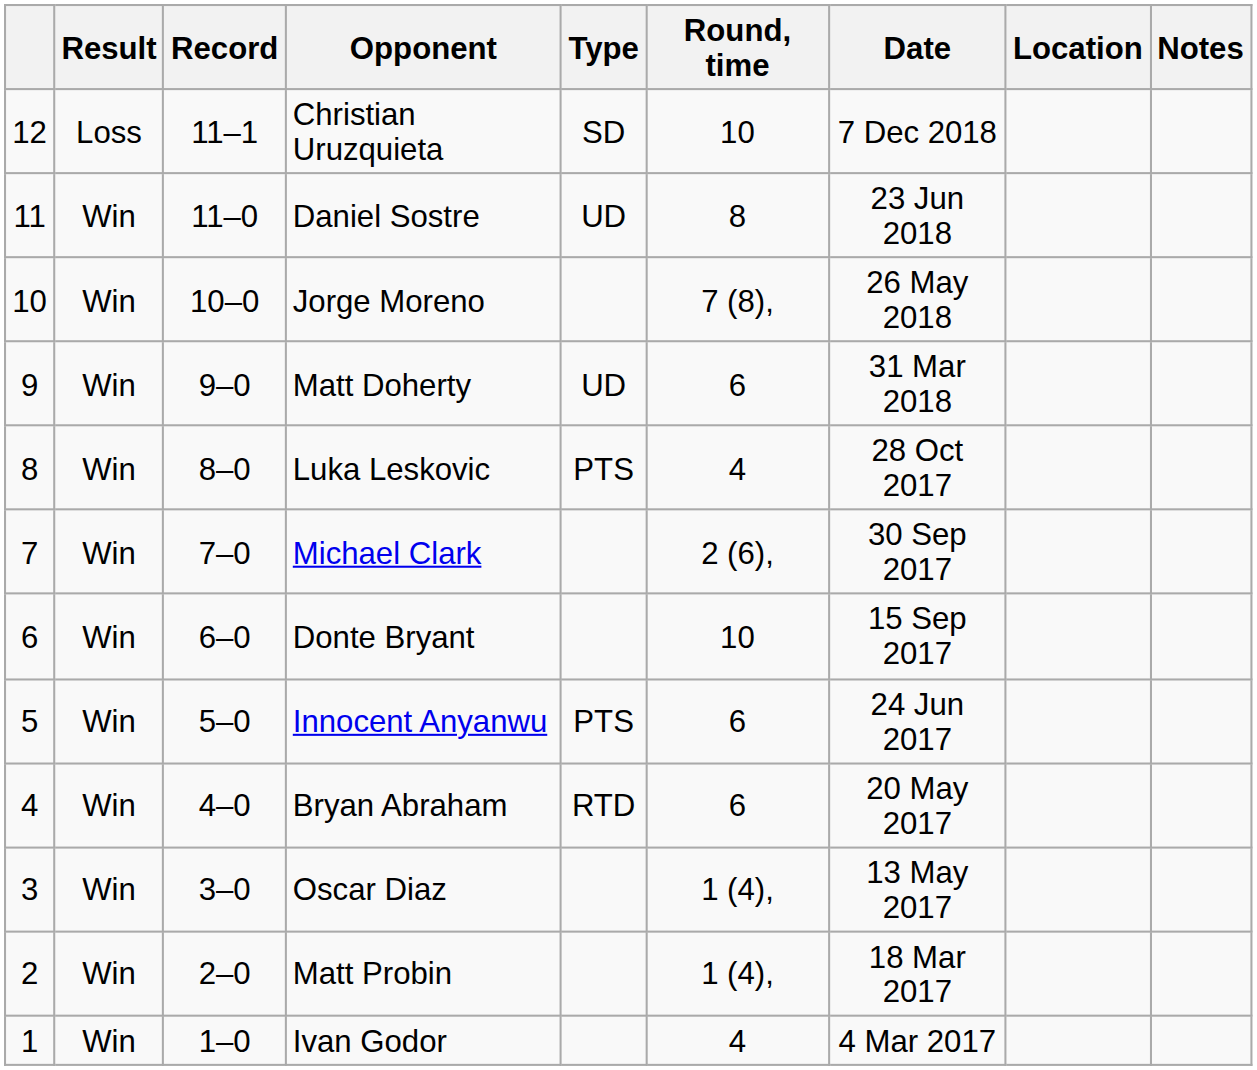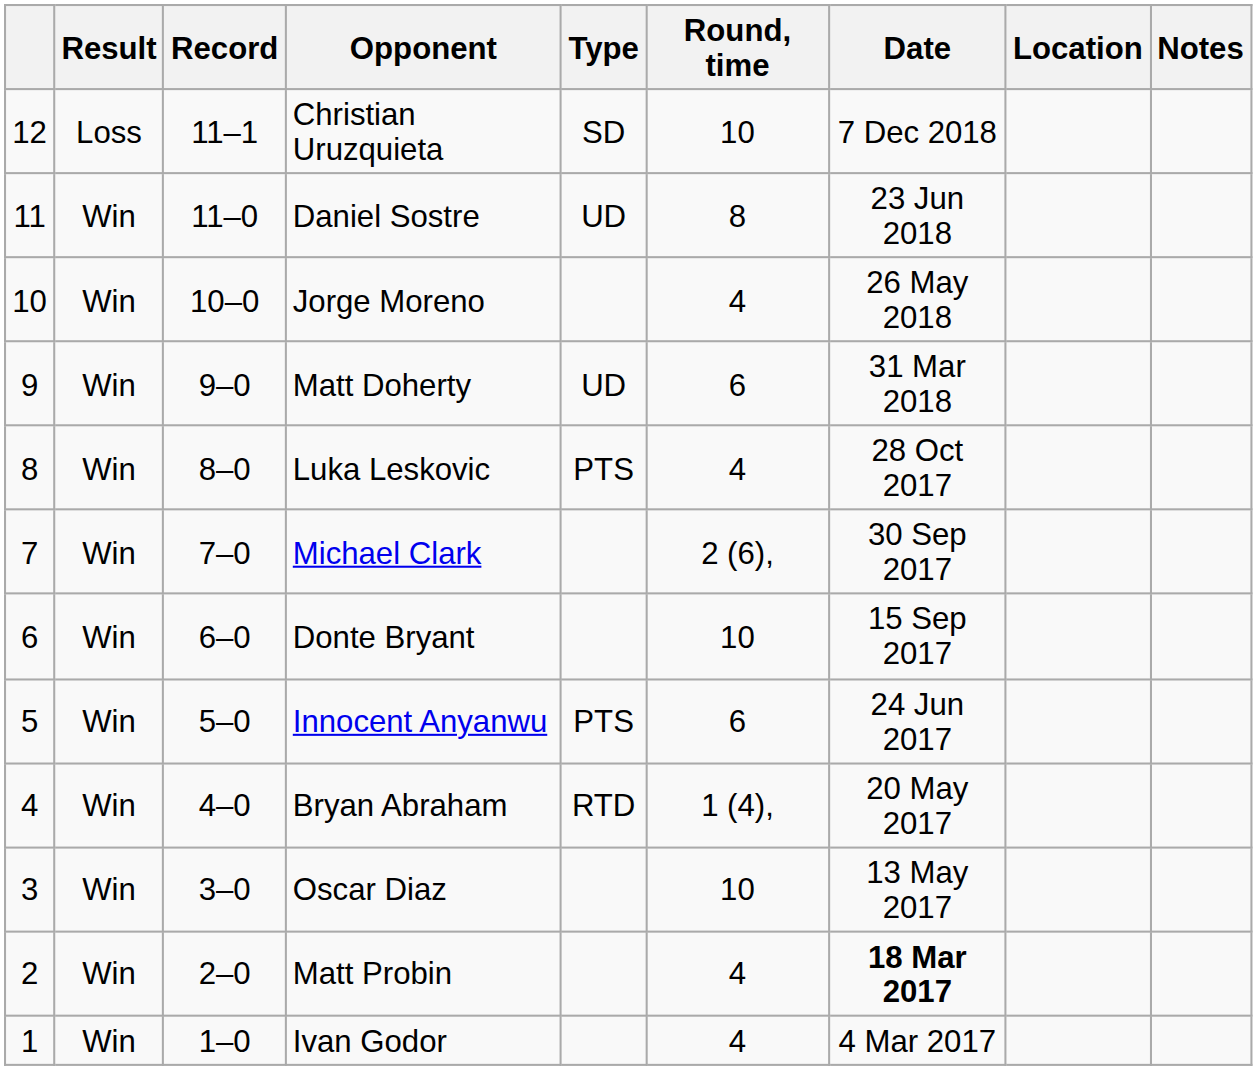Jorge Moreno | Round, time: 7 (8), -> 4
Bryan Abraham | Round, time: 6 -> 1 (4),
Oscar Diaz | Round, time: 1 (4), -> 10
Matt Probin | Round, time: 1 (4), -> 4
Matt Probin | Date: normal -> bold
